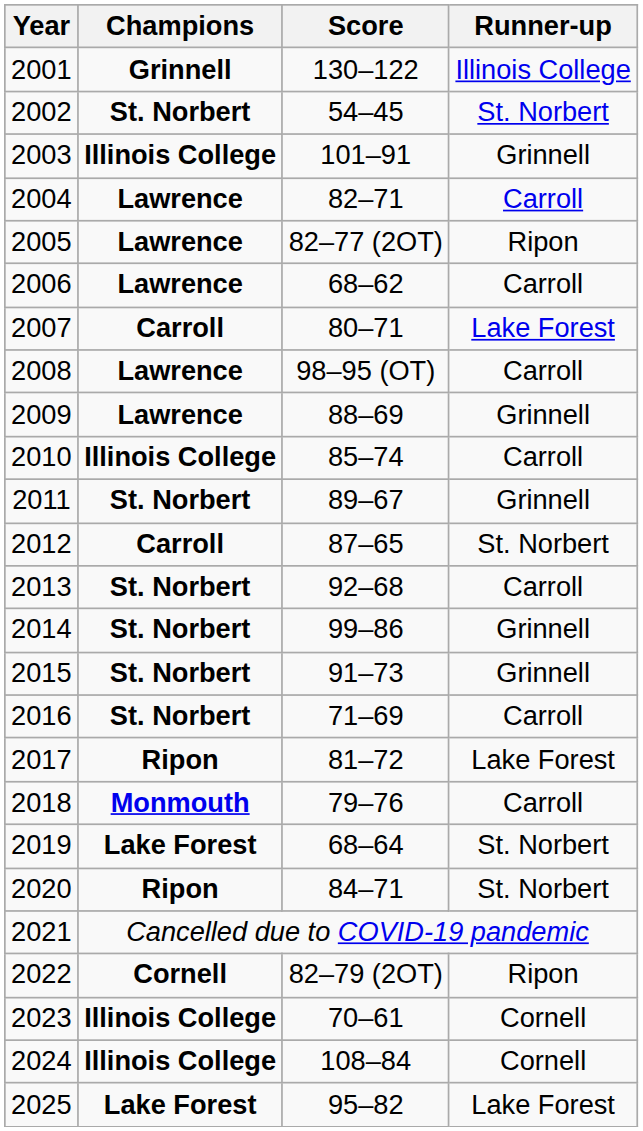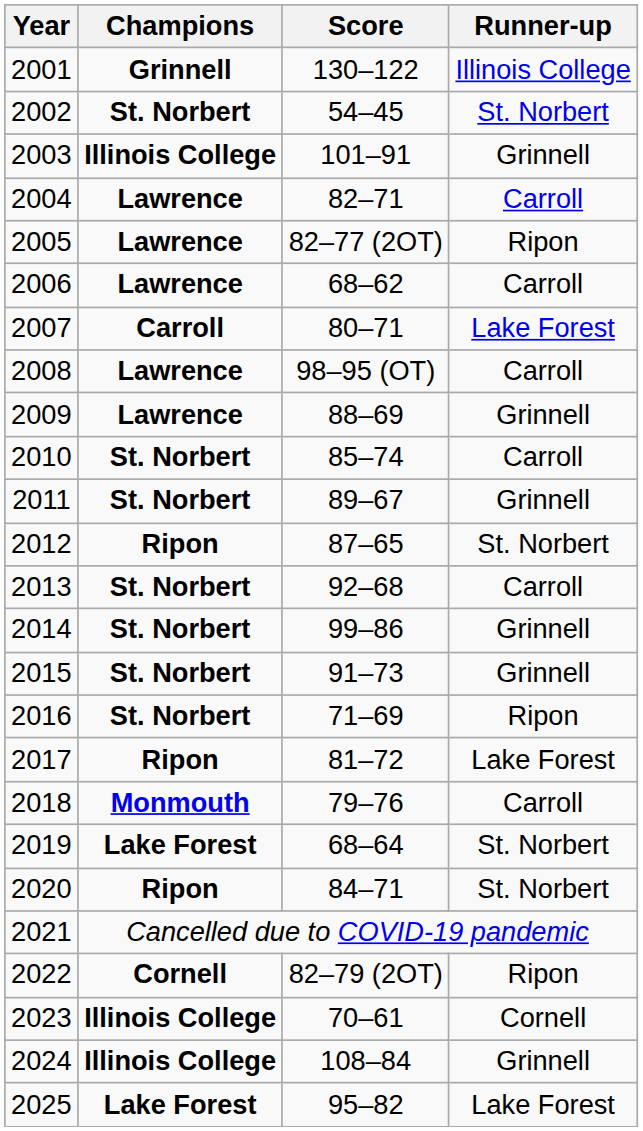2010 | Champions: Illinois College -> St. Norbert
2012 | Champions: Carroll -> Ripon
2016 | Runner-up: Carroll -> Ripon
2024 | Runner-up: Cornell -> Grinnell
